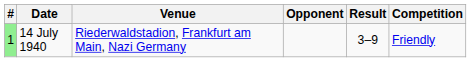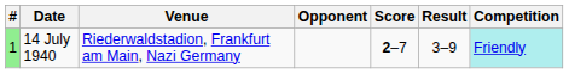+ column: Score | 2–7
14 July 1940 | Competition: no background -> paleturquoise background
